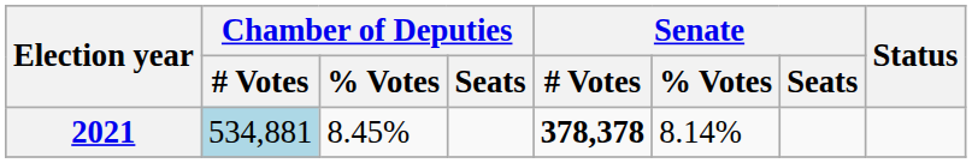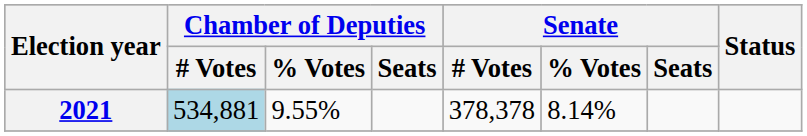2021 | Chamber of Deputies / % Votes: 8.45% -> 9.55%
2021 | Senate / # Votes: bold -> normal
